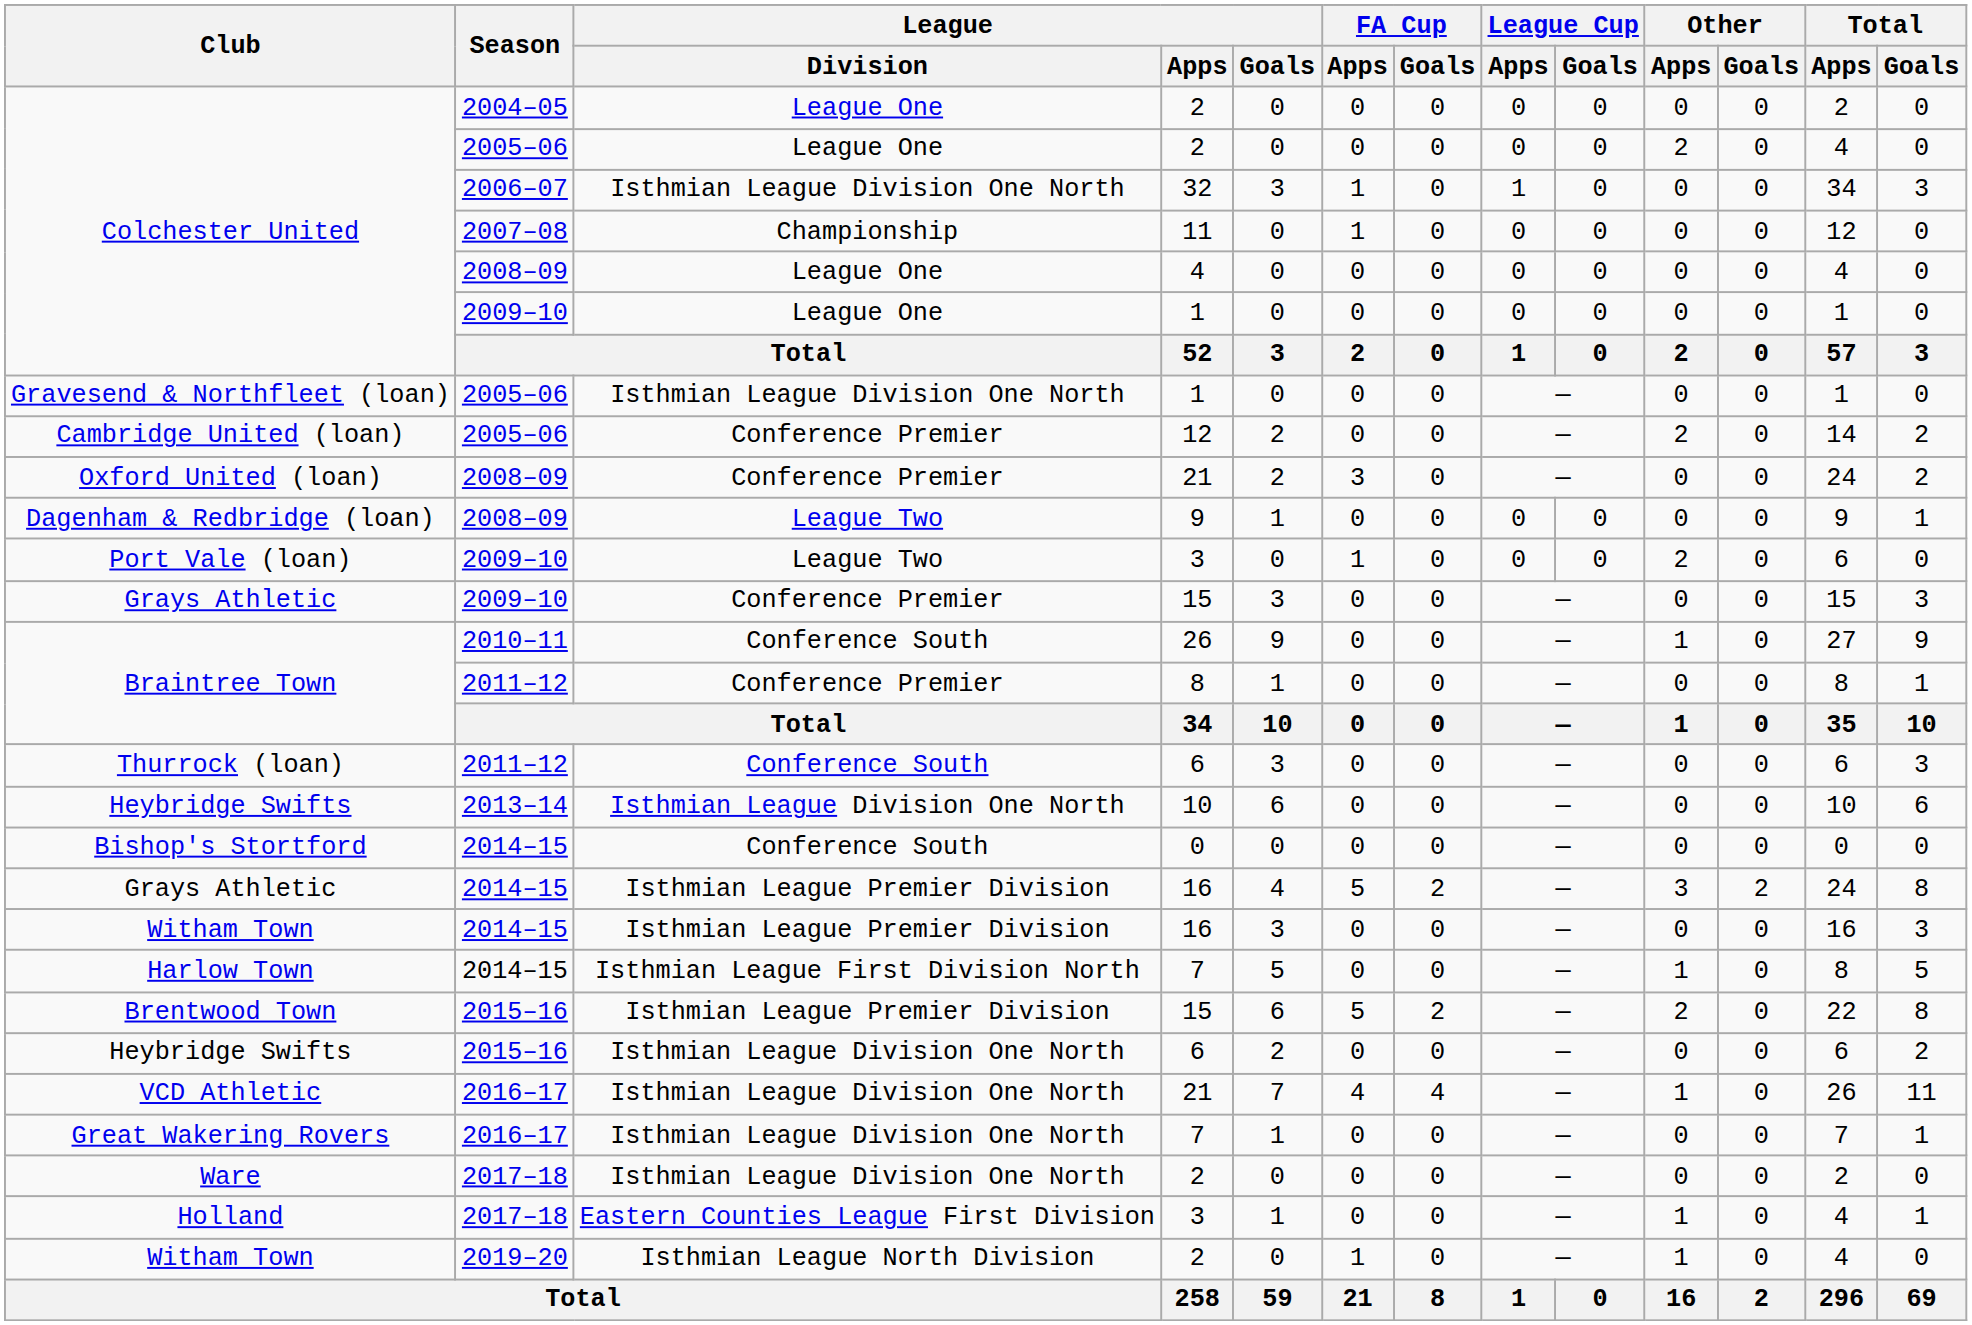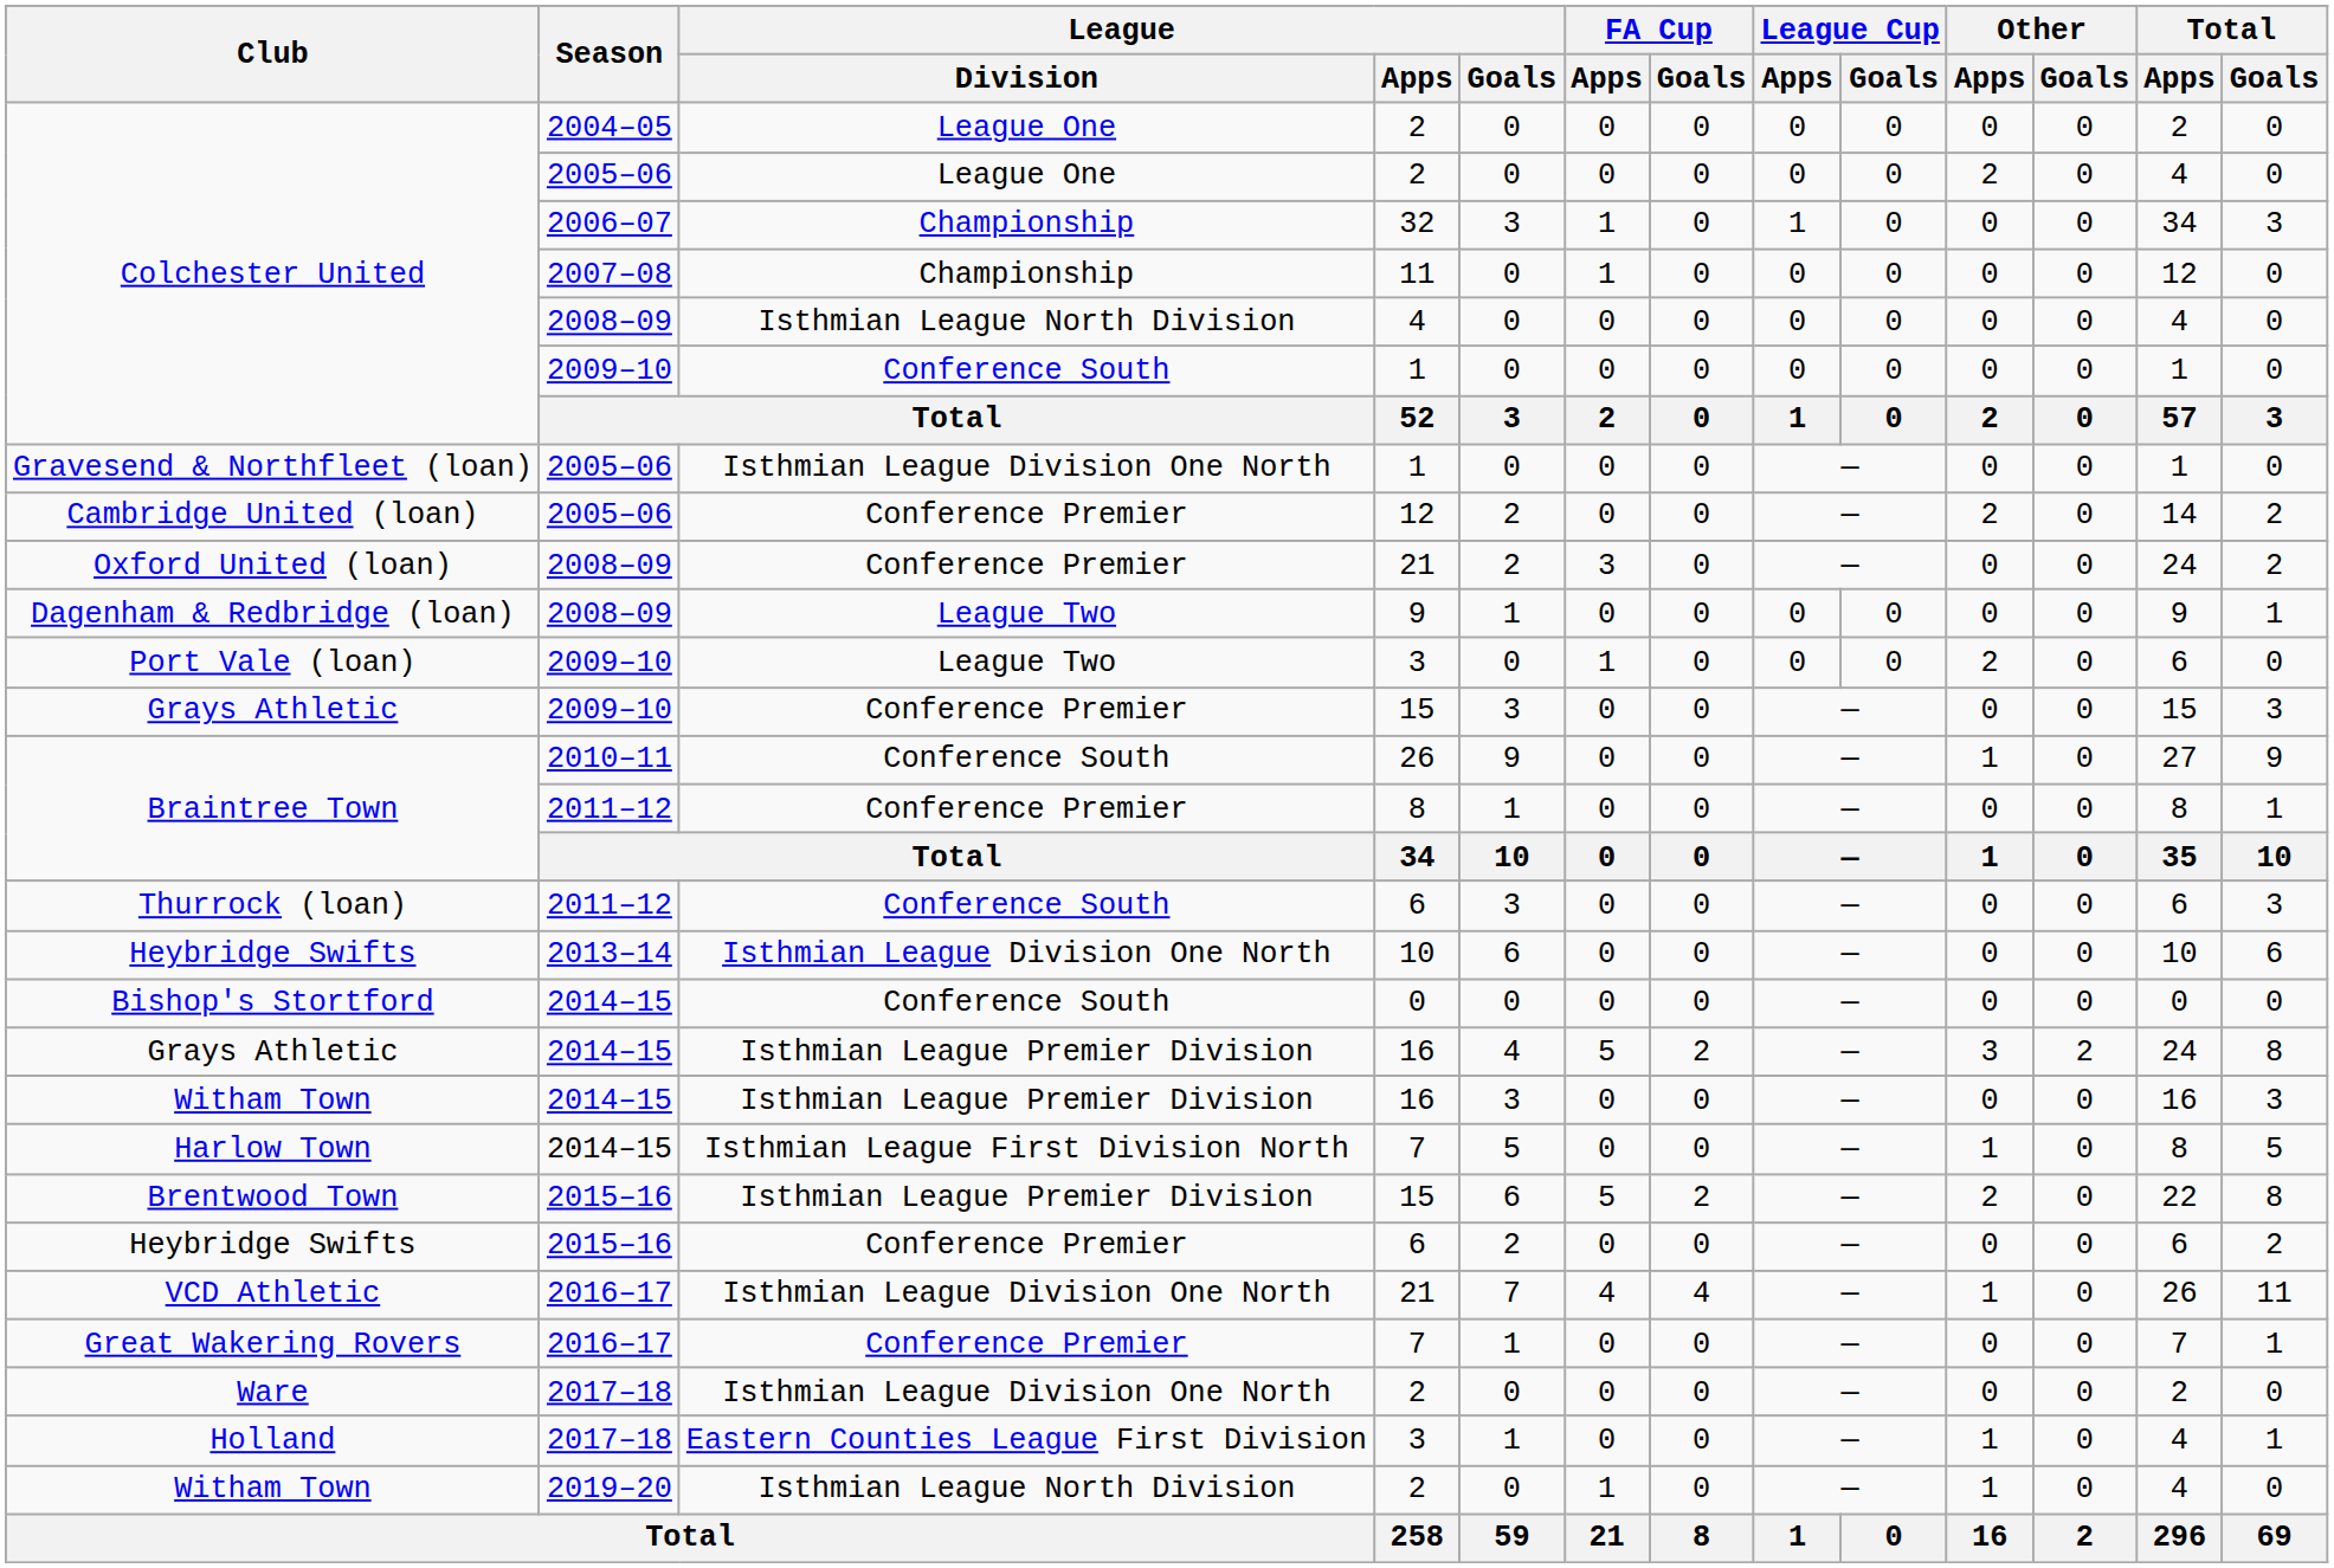Colchester United / 2006–07 | League / Division: Isthmian League Division One North -> Championship
Colchester United / 2008–09 | League / Division: League One -> Isthmian League North Division
Colchester United / 2009–10 | League / Division: League One -> Conference South
Heybridge Swifts / 2015–16 | League / Division: Isthmian League Division One North -> Conference Premier
Great Wakering Rovers | League / Division: Isthmian League Division One North -> Conference Premier
